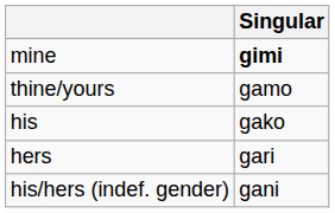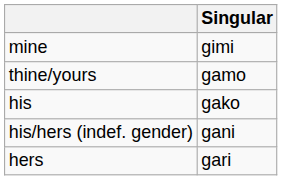mine | Singular: bold -> normal
rows swapped: hers <-> his/hers (indef. gender)
